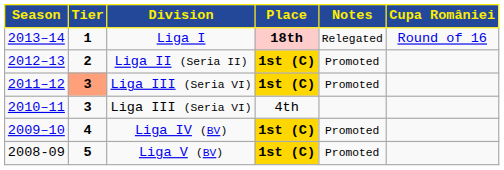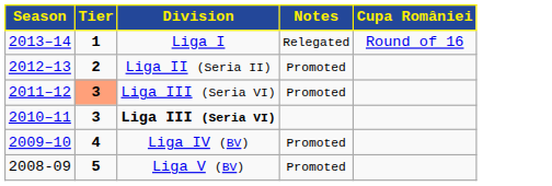- column: Place | 18th | 1st (C) | 1st (C) | 4th | 1st (C) | 1st (C)
2010–11 | Division: normal -> bold
